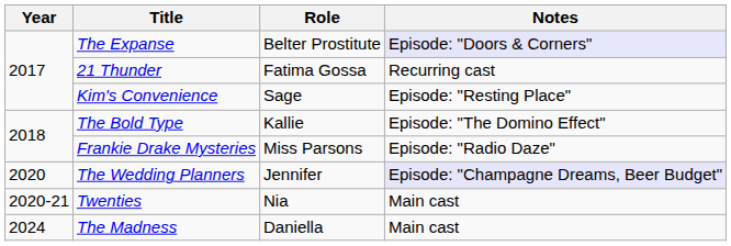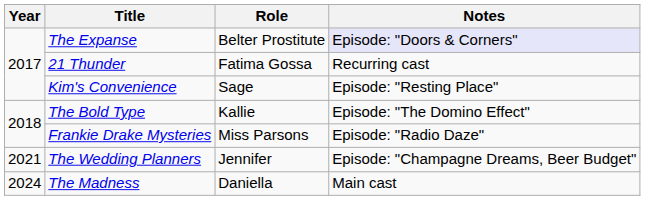The Wedding Planners | Year: 2020 -> 2021
The Wedding Planners | Notes: lavender background -> no background
- row: 2020-21 | Twenties | Nia | Main cast
